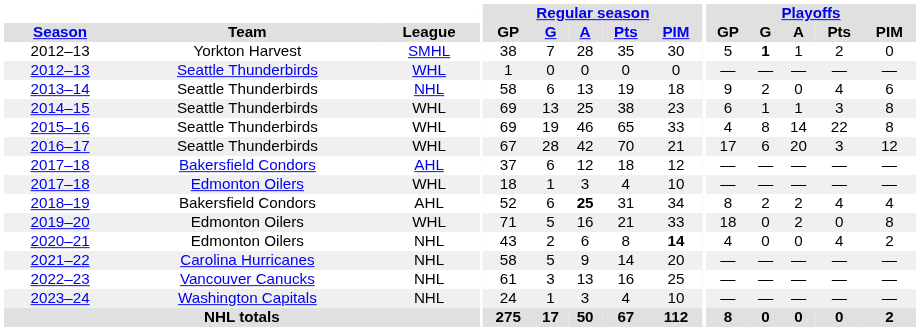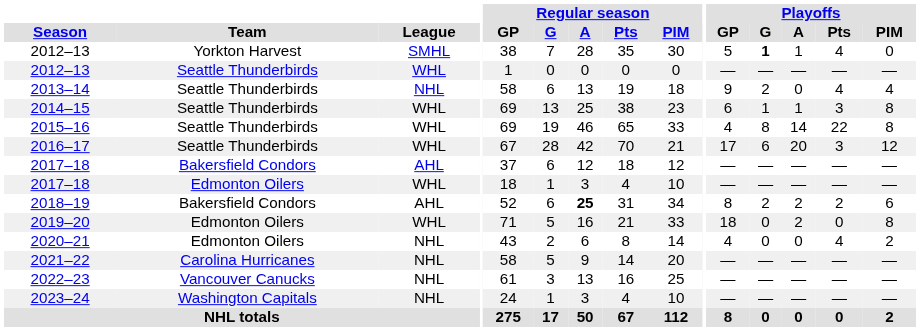2012–13 / Yorkton Harvest | Playoffs / Pts: 2 -> 4
2013–14 | Playoffs / PIM: 6 -> 4
2018–19 | Playoffs / Pts: 4 -> 2
2018–19 | Playoffs / PIM: 4 -> 6
2020–21 | Regular season / PIM: bold -> normal
